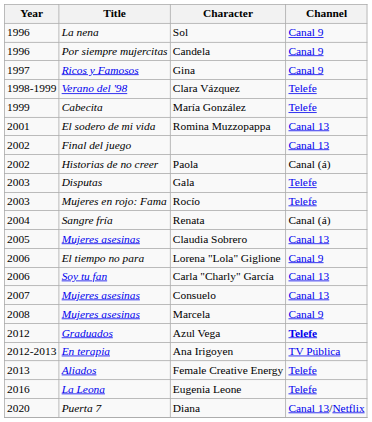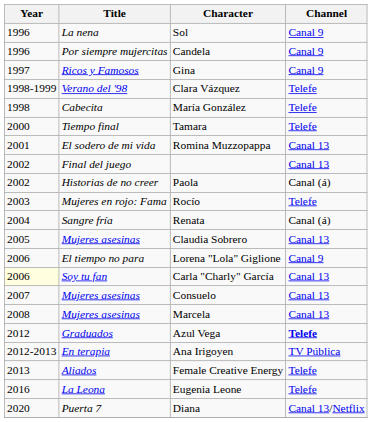María González | Year: 1999 -> 1998
+ row: 2000 | Tiempo final | Tamara | Telefe
- row: 2003 | Disputas | Gala | Telefe
Carla "Charly" García | Year: no background -> lightyellow background
Marcela | Channel: Canal 9 -> Canal 13
